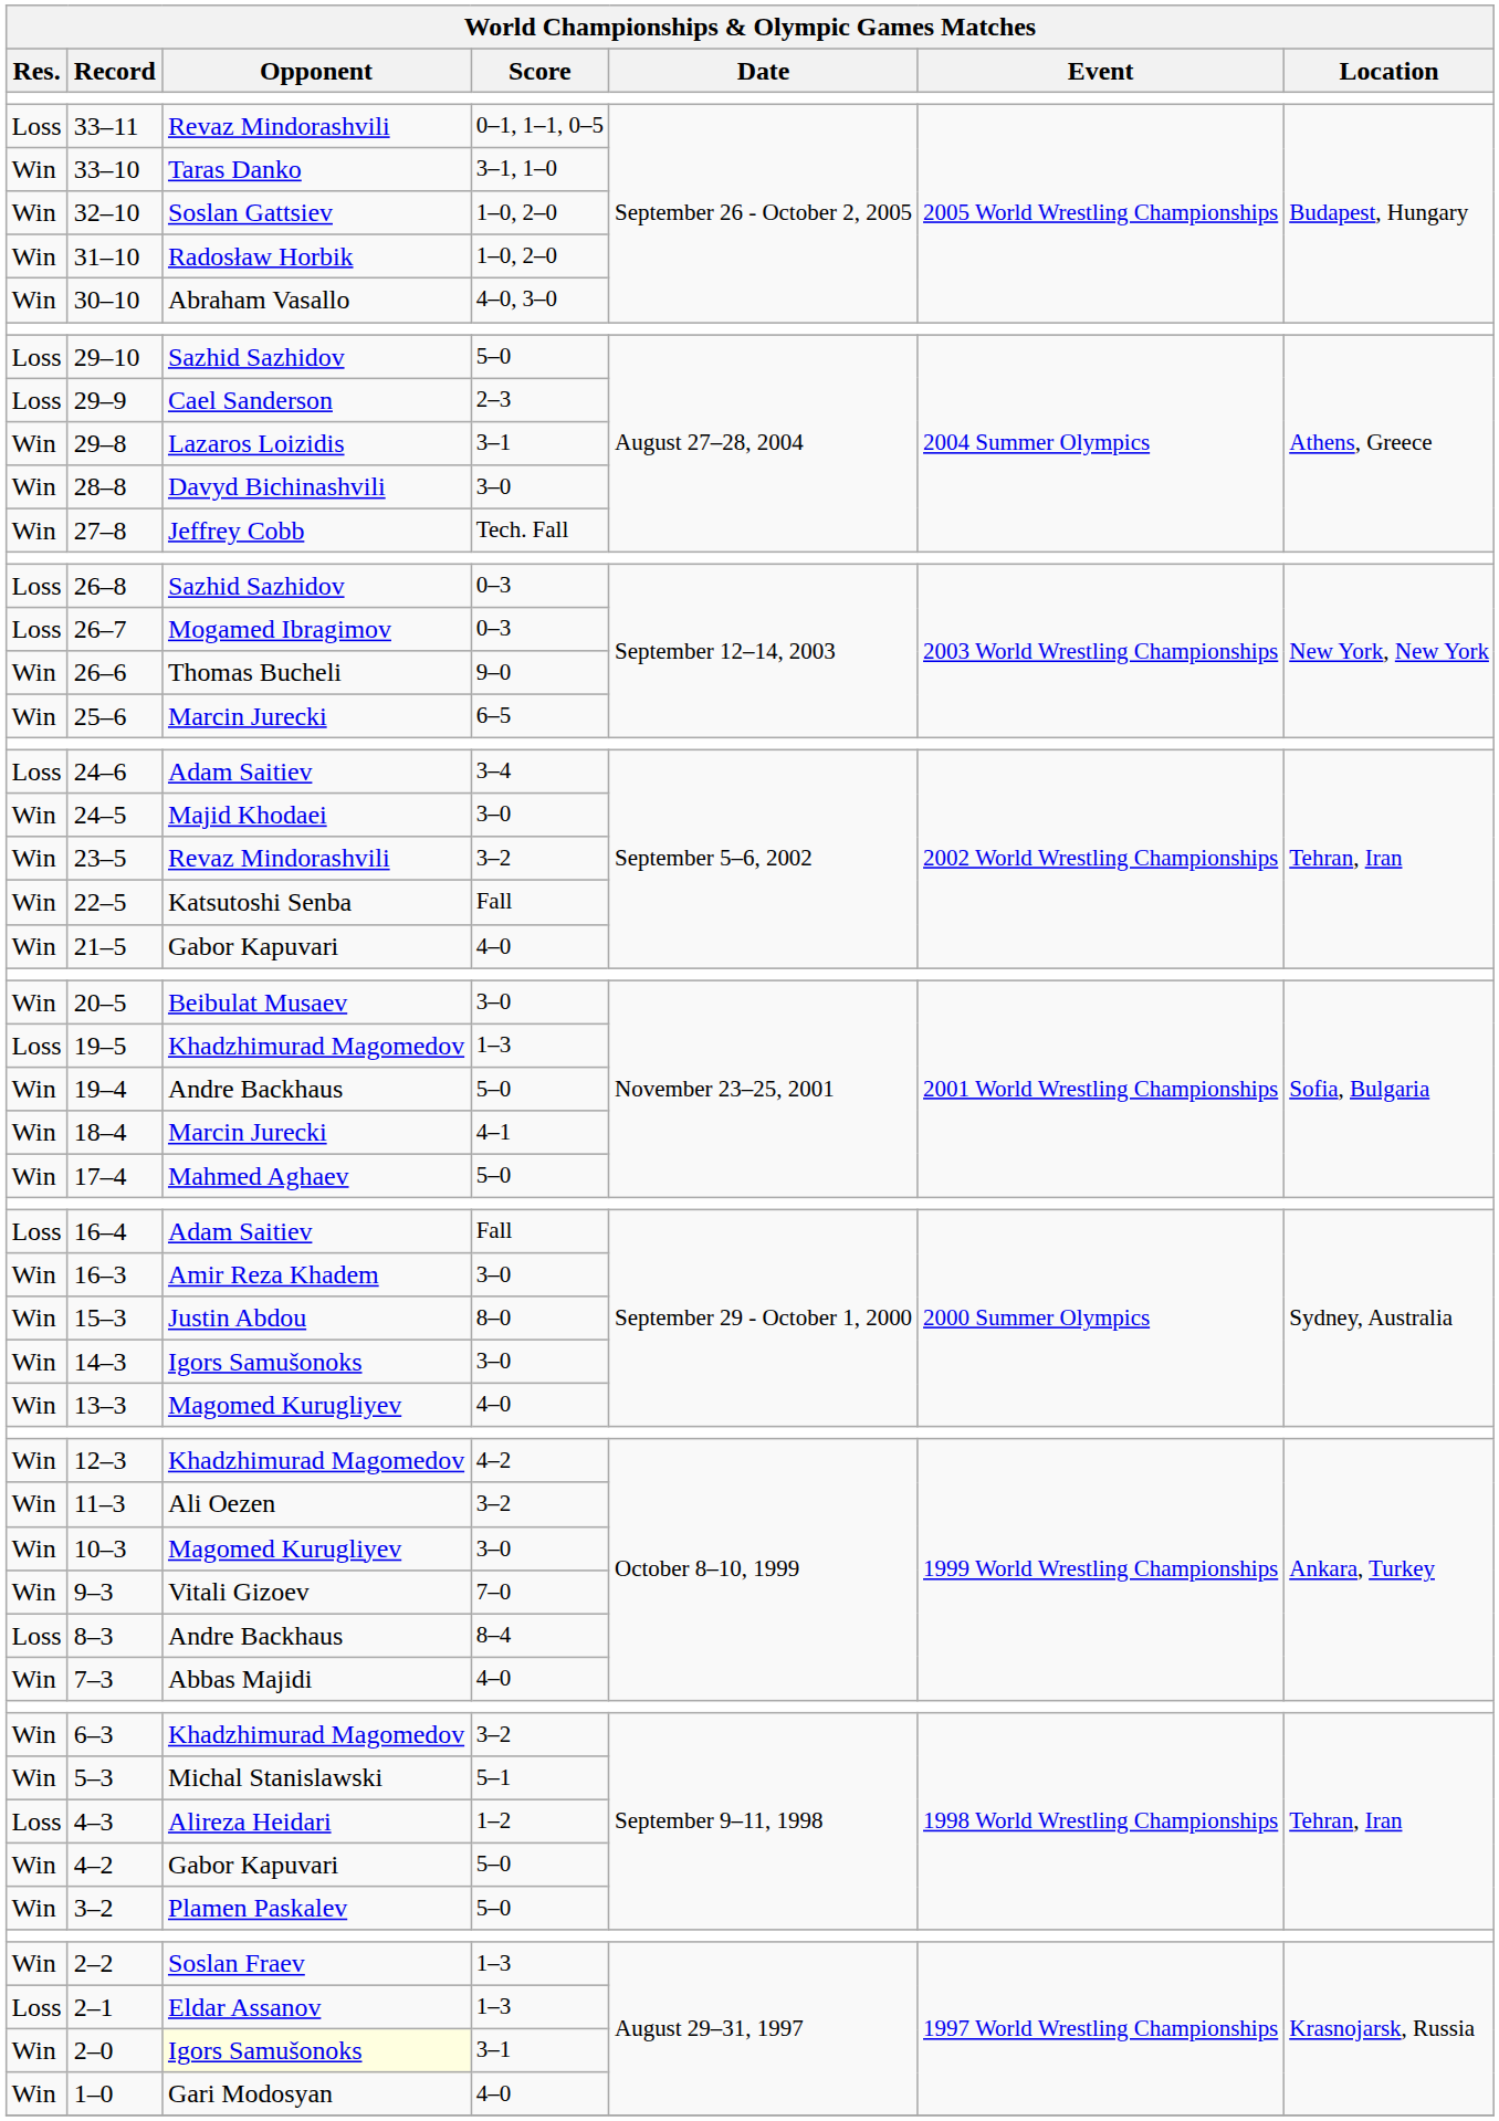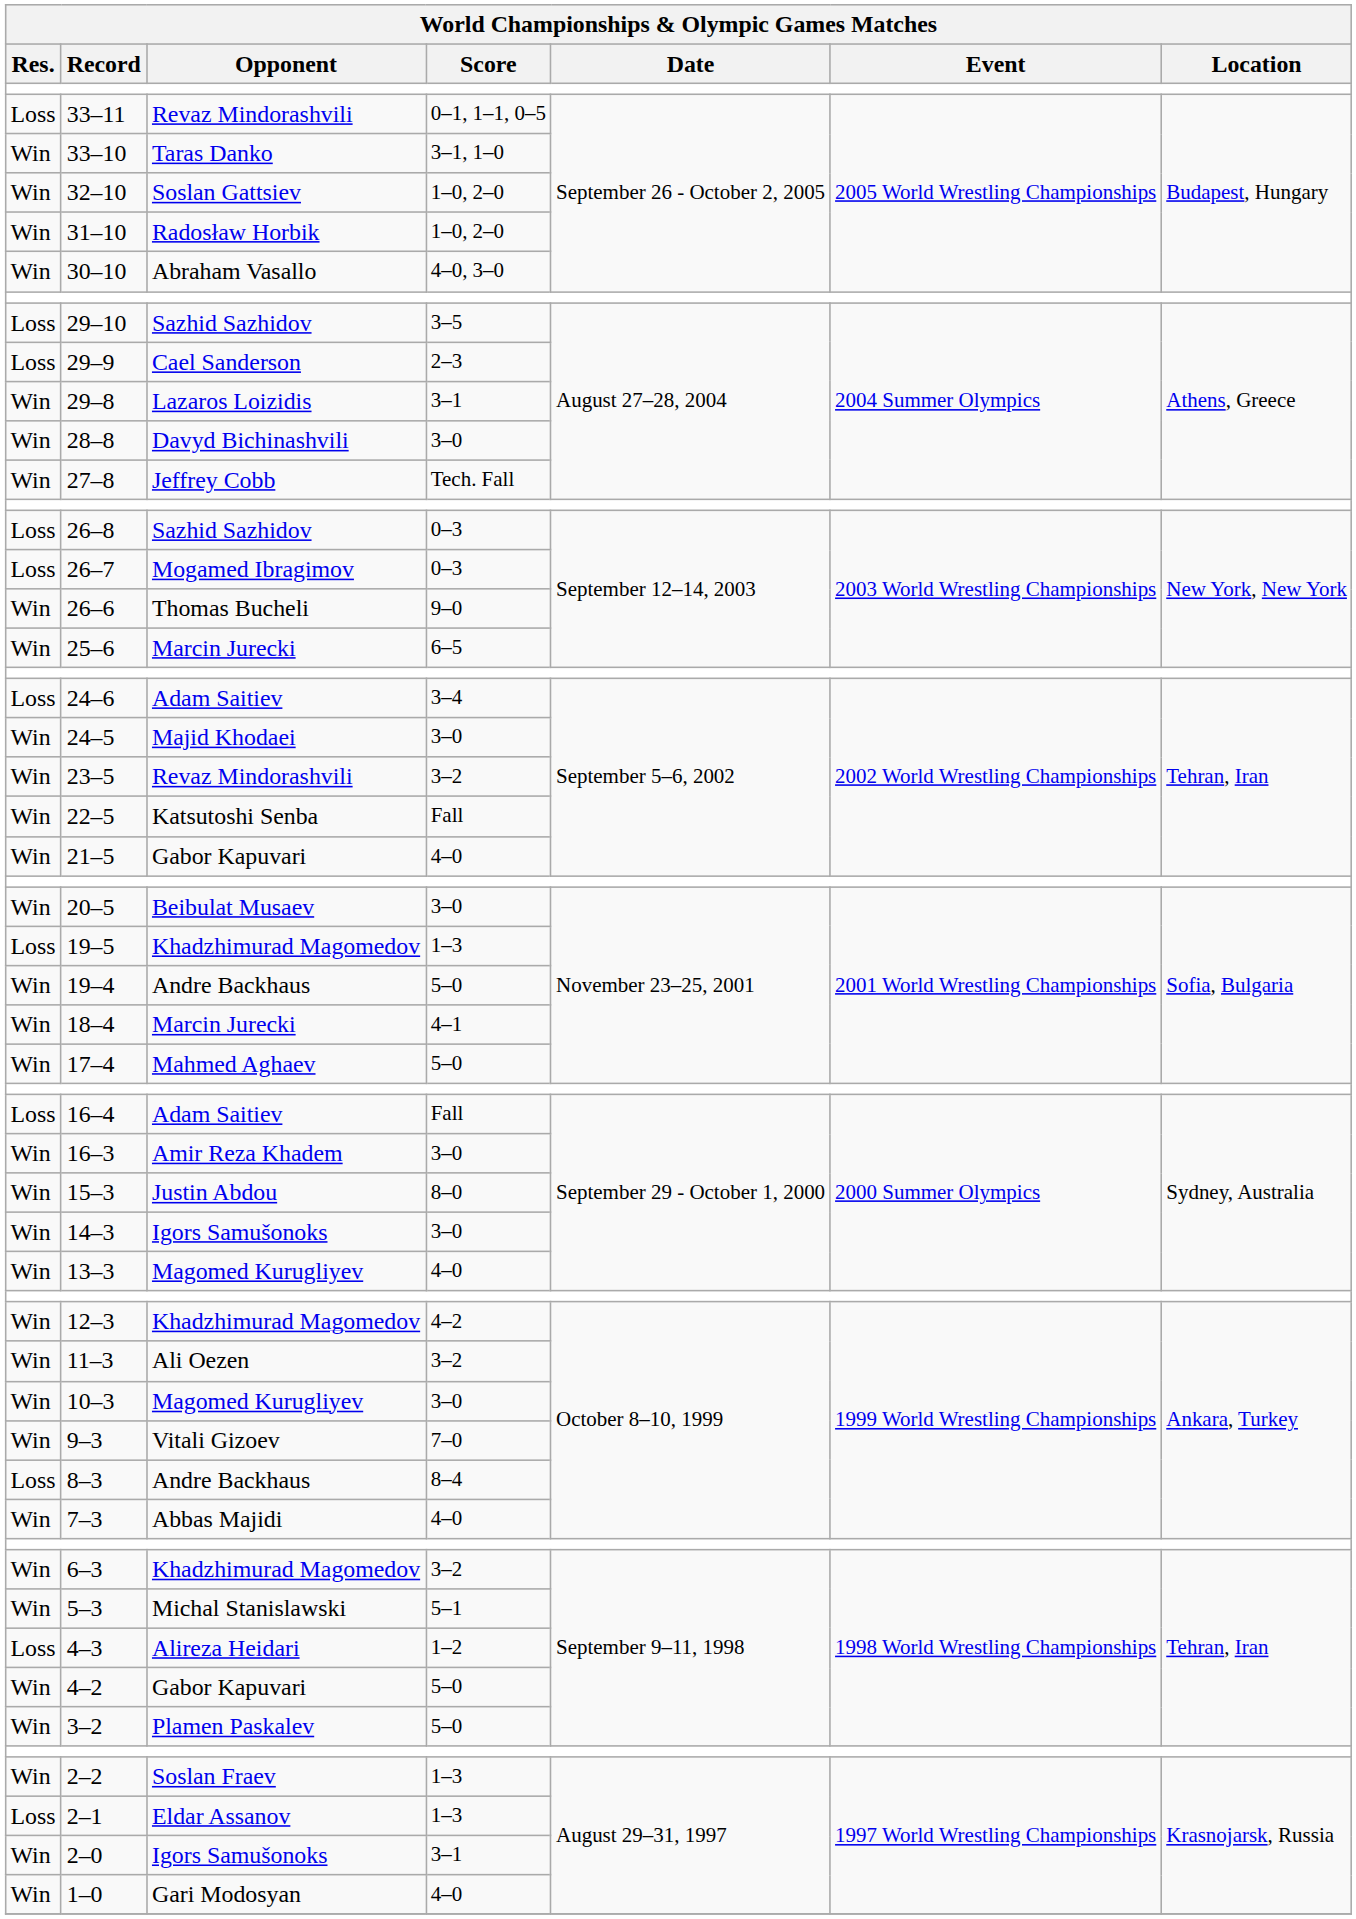29–10 | Score: 5–0 -> 3–5
2–0 | Opponent: lightyellow background -> no background
